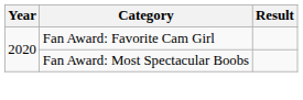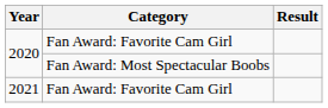+ row: 2021 | Fan Award: Favorite Cam Girl
